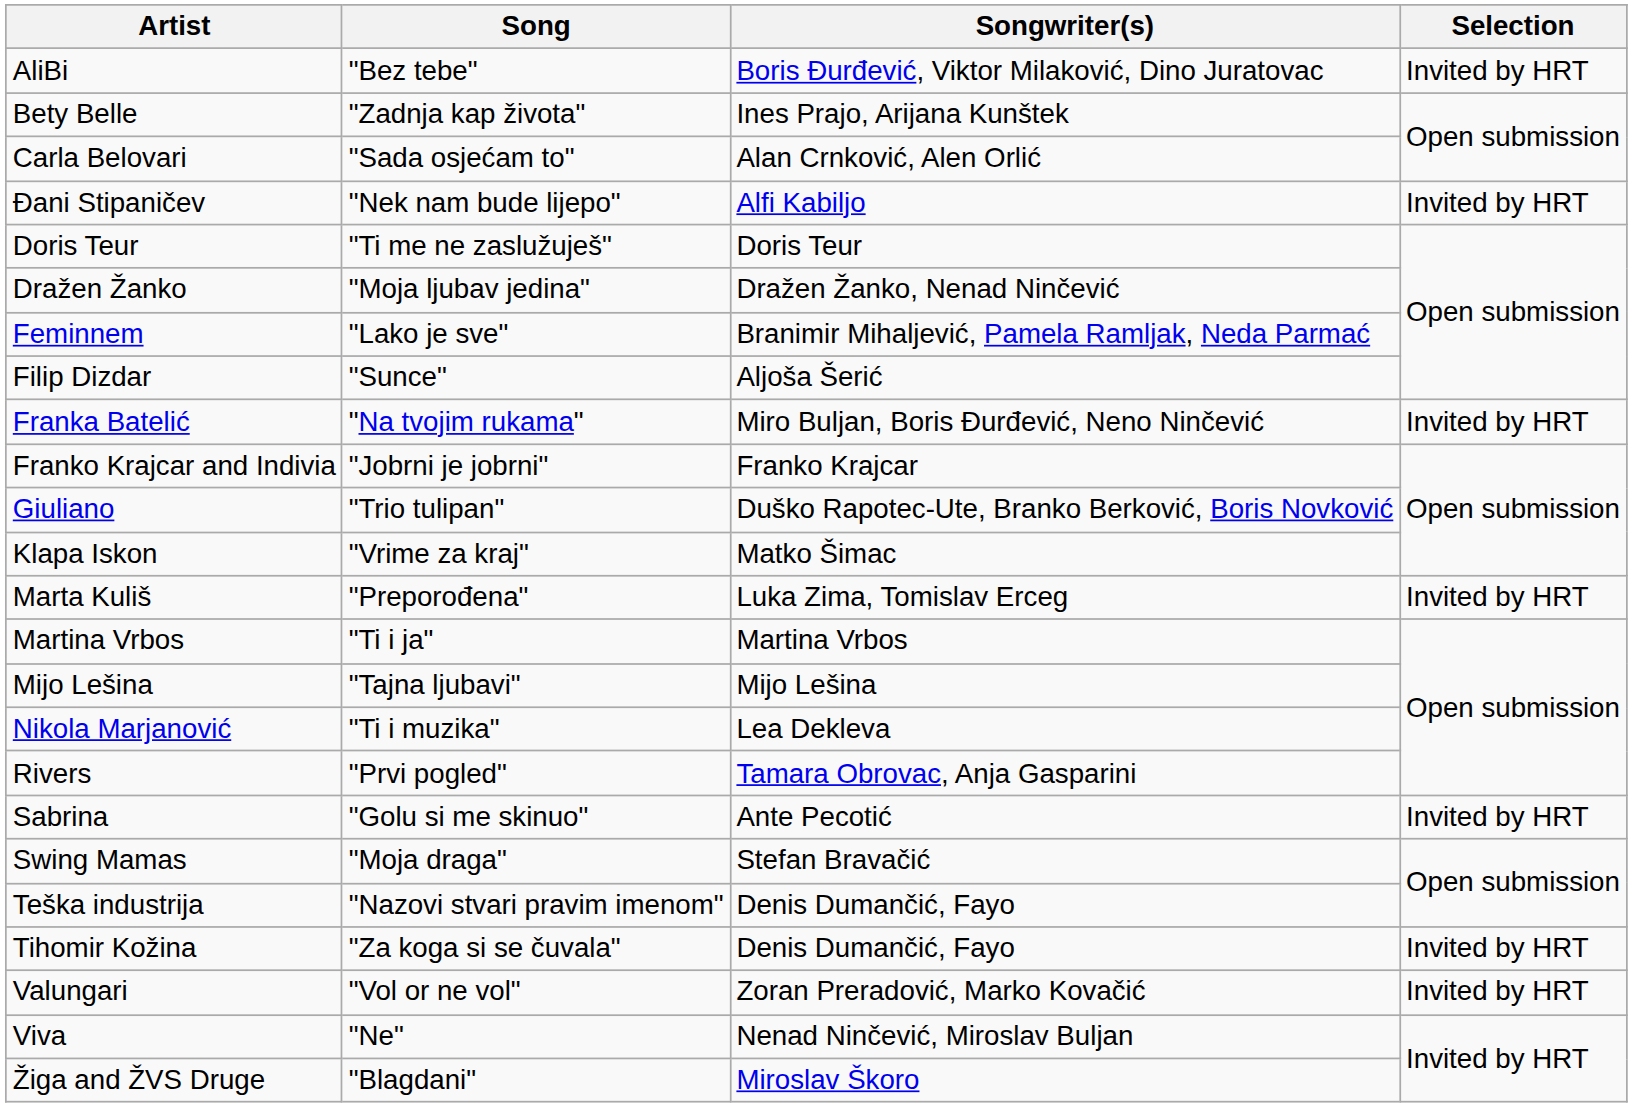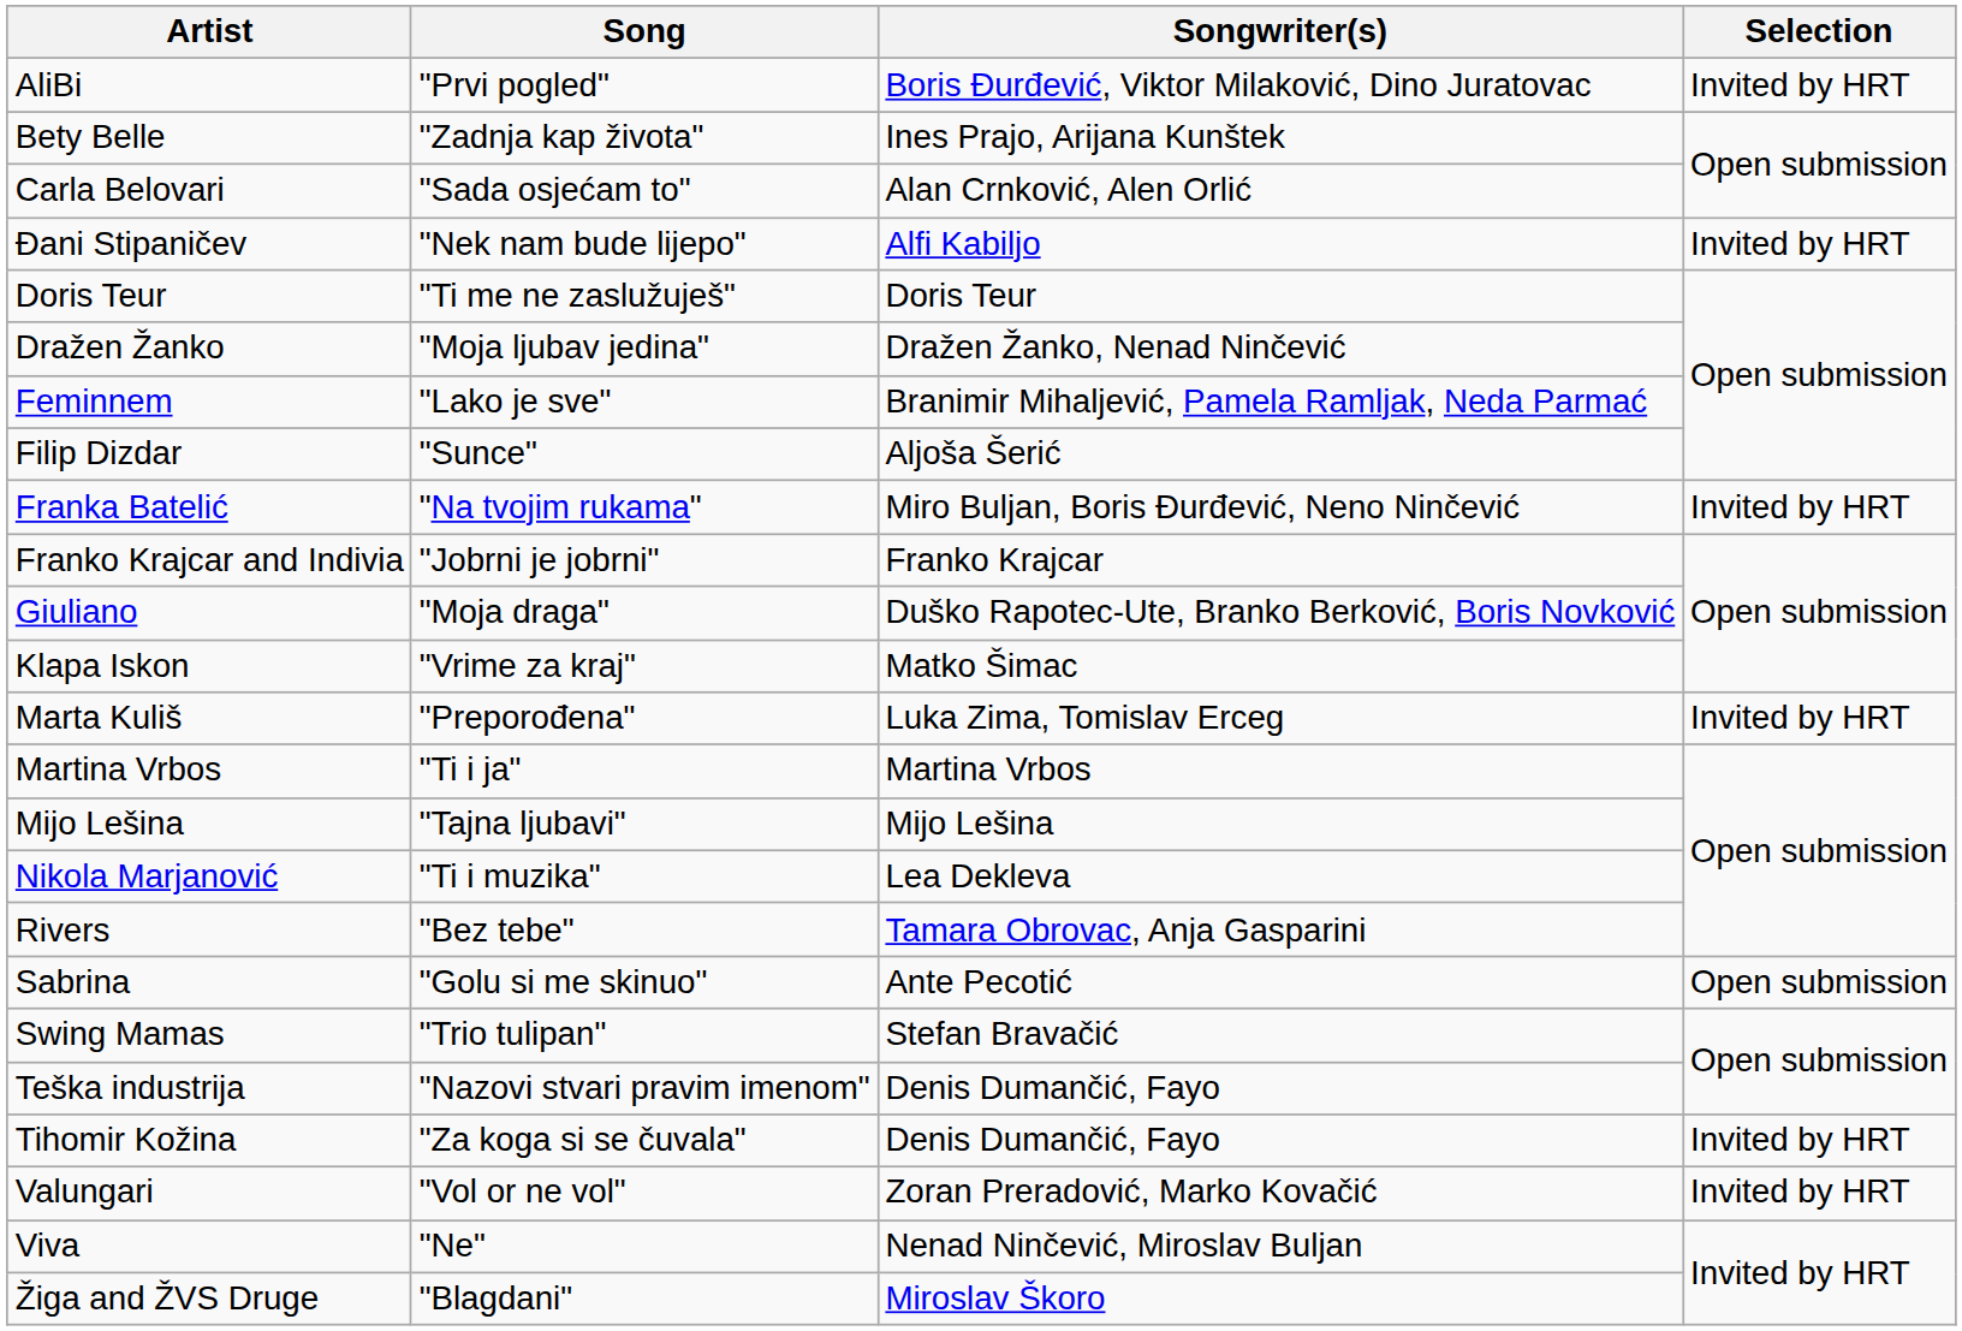AliBi | Song: "Bez tebe" -> "Prvi pogled"
Giuliano | Song: "Trio tulipan" -> "Moja draga"
Rivers | Song: "Prvi pogled" -> "Bez tebe"
Sabrina | Selection: Invited by HRT -> Open submission
Swing Mamas | Song: "Moja draga" -> "Trio tulipan"
